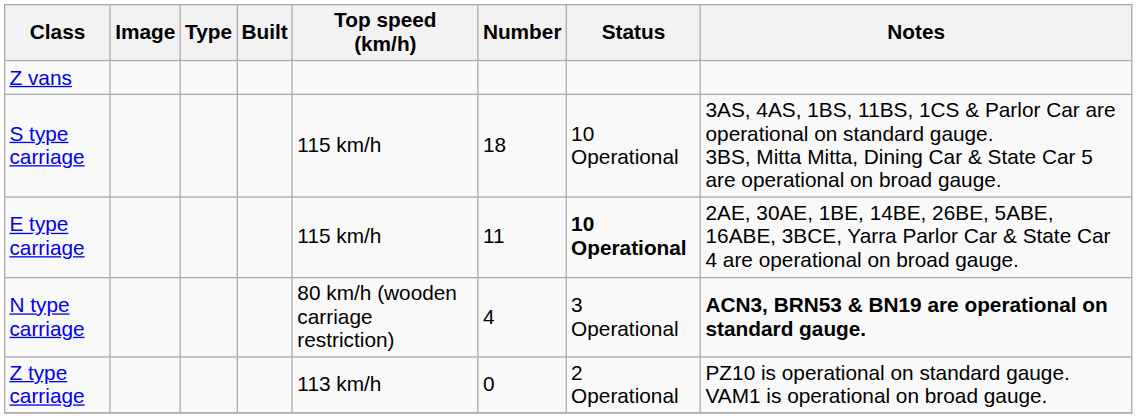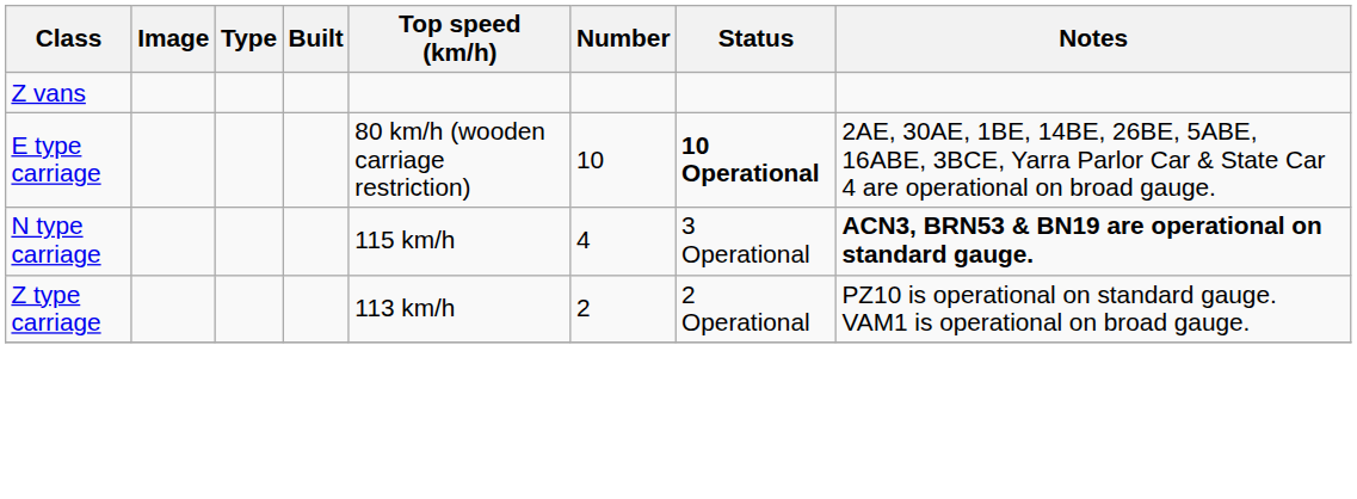- row: S type carriage | 115 km/h | 18 | 10 Operational | 3AS, 4AS, 1BS, 11BS, 1CS & Parlor Car are operational on standard gauge. 3BS, Mitta Mitta, Dining Car & State Car 5 are operational on broad gauge.
E type carriage | Top speed (km/h): 115 km/h -> 80 km/h (wooden carriage restriction)
E type carriage | Number: 11 -> 10
N type carriage | Top speed (km/h): 80 km/h (wooden carriage restriction) -> 115 km/h
Z type carriage | Number: 0 -> 2
